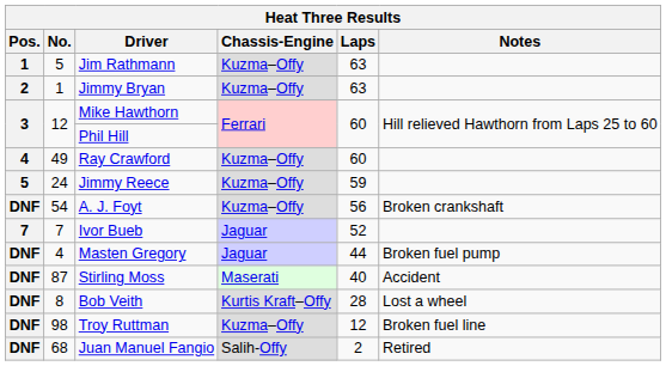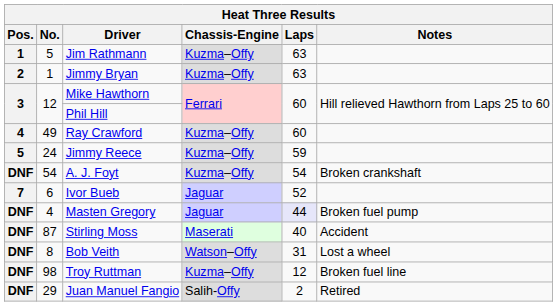A. J. Foyt | Laps: 56 -> 54
Ivor Bueb | No.: 7 -> 6
Masten Gregory | Laps: no background -> lavender background
Bob Veith | Chassis-Engine: Kurtis Kraft–Offy -> Watson–Offy
Bob Veith | Laps: 28 -> 31
Juan Manuel Fangio | No.: 68 -> 29
